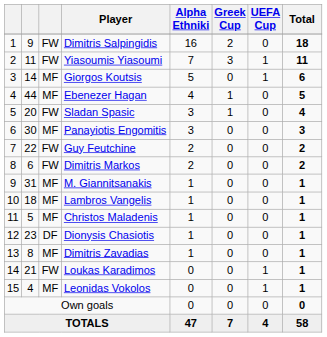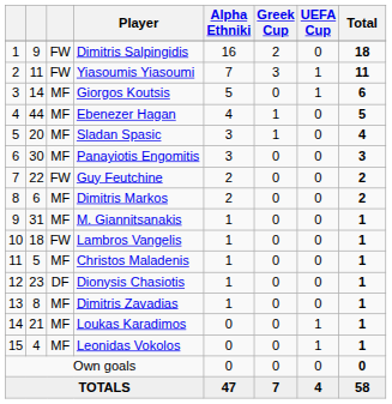Sladan Spasic | column 3: FW -> MF
Dimitris Markos | column 3: FW -> MF
Lambros Vangelis | column 3: MF -> FW
Loukas Karadimos | column 3: FW -> MF
